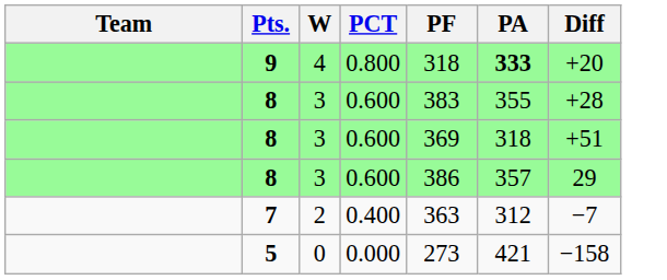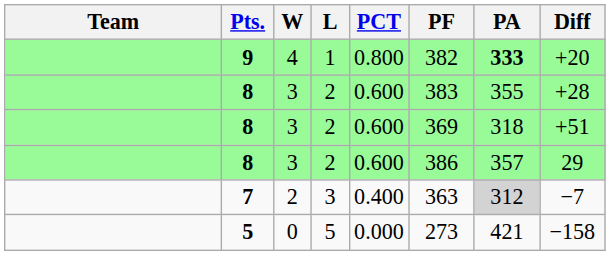+ column: L | 1 | 2 | 2 | 2 | 3 | 5
9 | PF: 318 -> 382
7 | PA: no background -> lightgrey background
